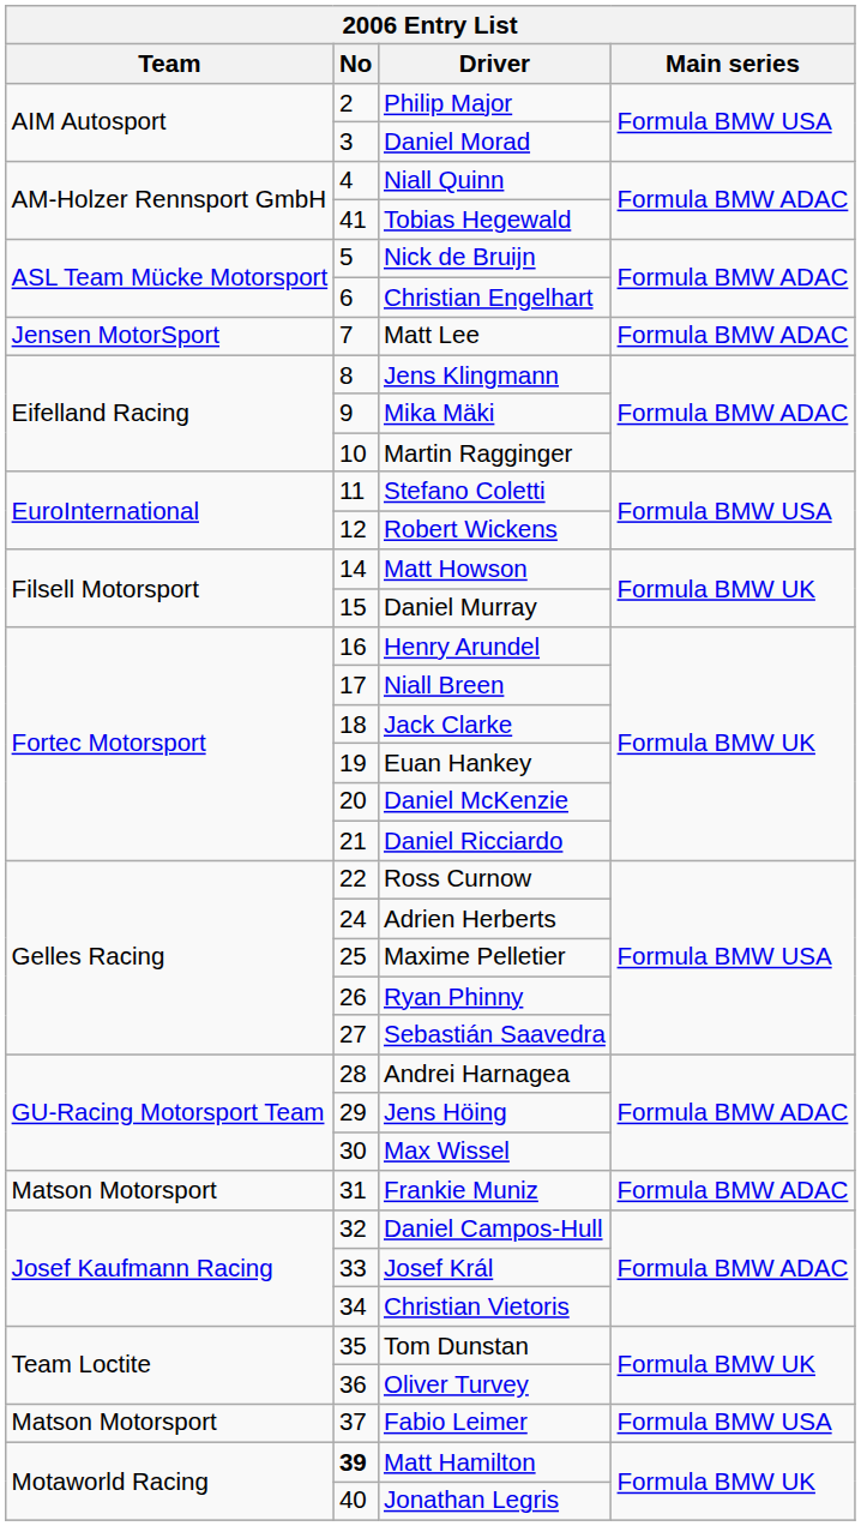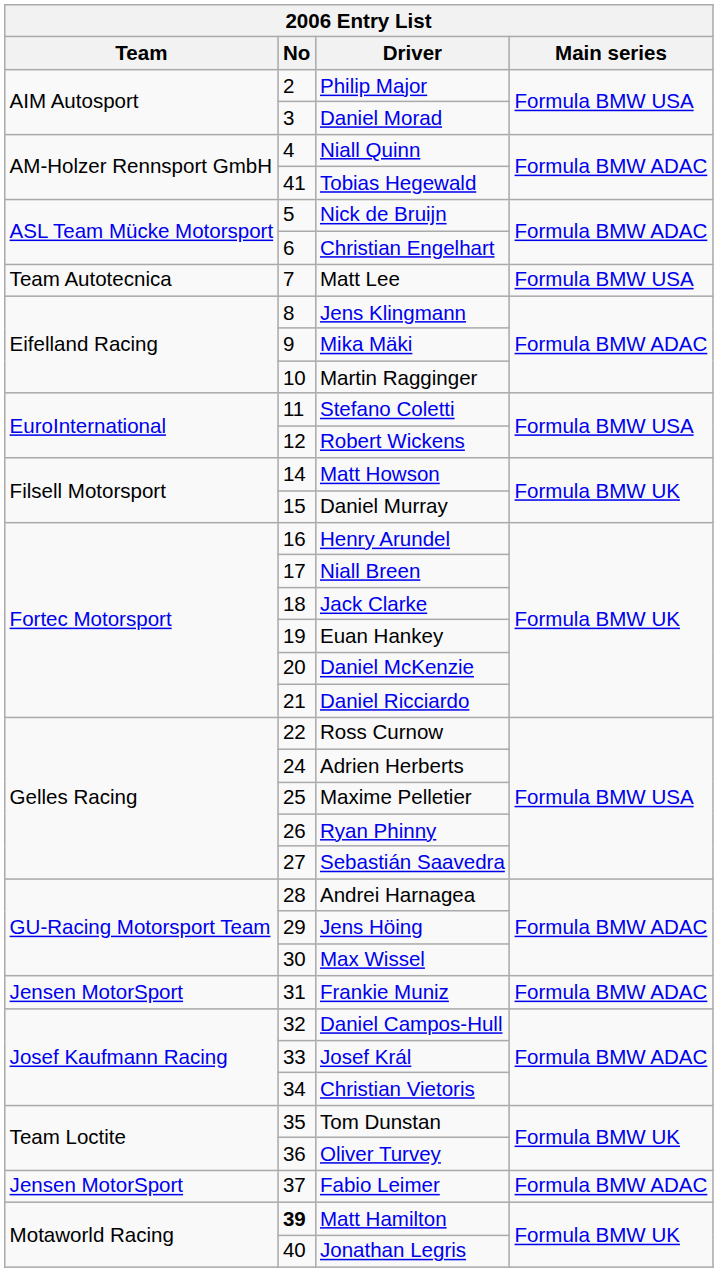Matt Lee | Team: Jensen MotorSport -> Team Autotecnica
Matt Lee | Main series: Formula BMW ADAC -> Formula BMW USA
Frankie Muniz | Team: Matson Motorsport -> Jensen MotorSport
Fabio Leimer | Team: Matson Motorsport -> Jensen MotorSport
Fabio Leimer | Main series: Formula BMW USA -> Formula BMW ADAC
